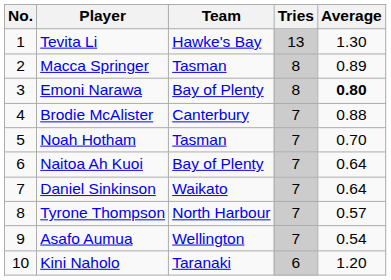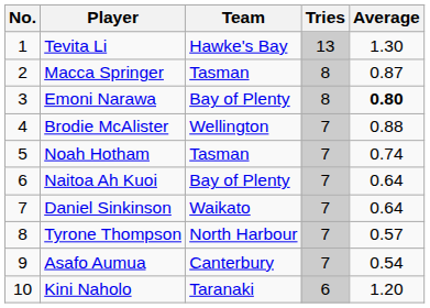Macca Springer | Average: 0.89 -> 0.87
Brodie McAlister | Team: Canterbury -> Wellington
Noah Hotham | Average: 0.70 -> 0.74
Asafo Aumua | Team: Wellington -> Canterbury
